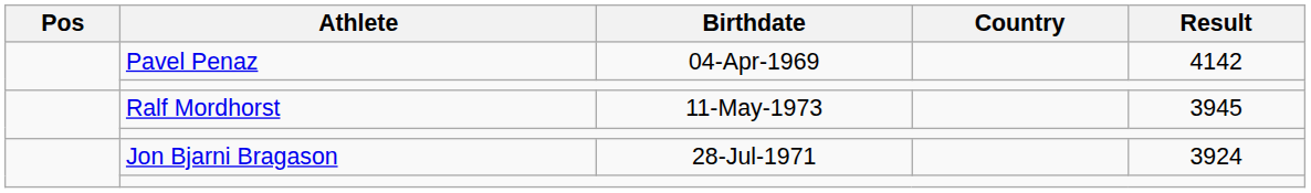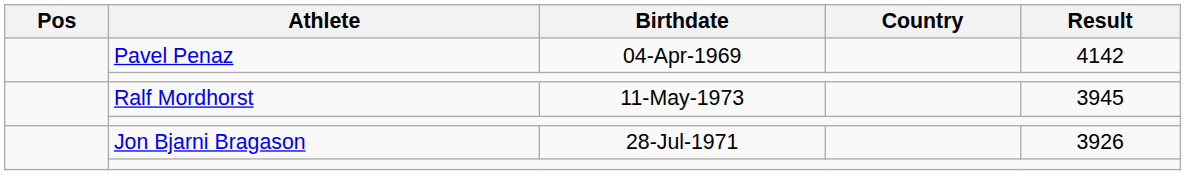Jon Bjarni Bragason | Result: 3924 -> 3926
